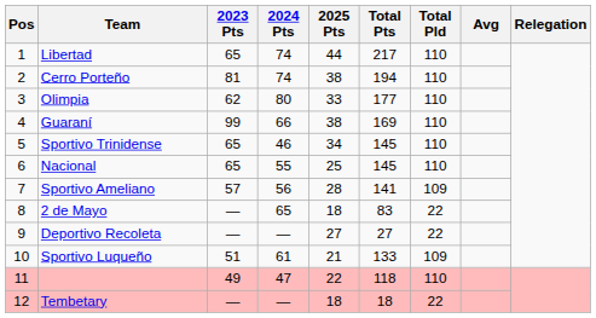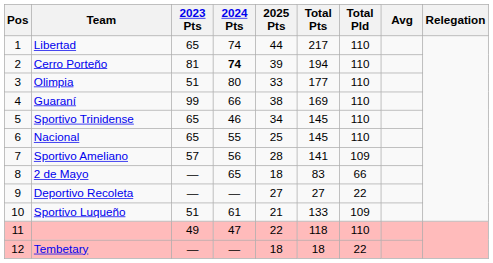Cerro Porteño | 2024 Pts: normal -> bold
Cerro Porteño | 2025 Pts: 38 -> 39
Olimpia | 2023 Pts: 62 -> 51
2 de Mayo | Total Pld: 22 -> 66
